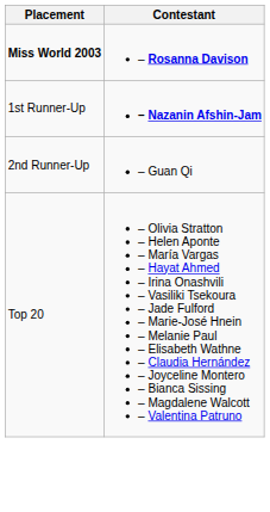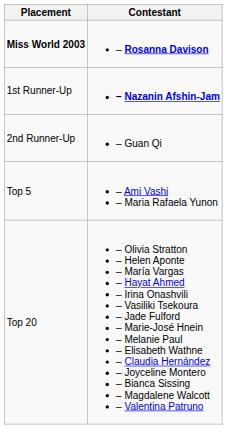+ row: Top 5 | – Ami Vashi – Maria Rafaela Yunon
